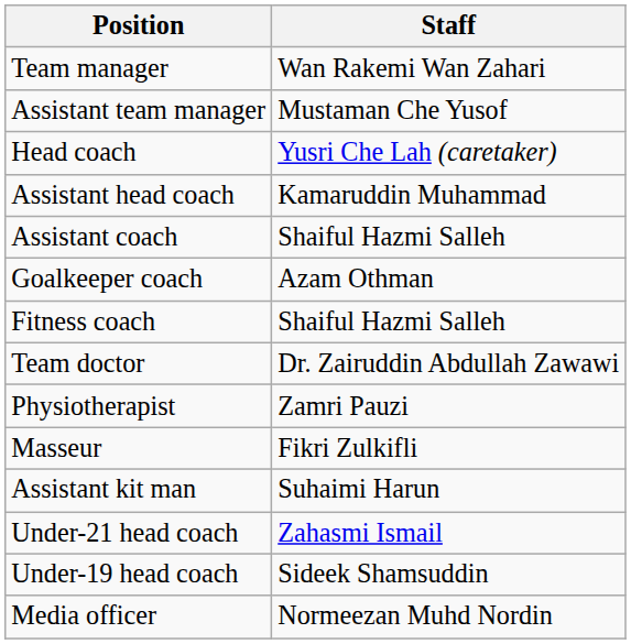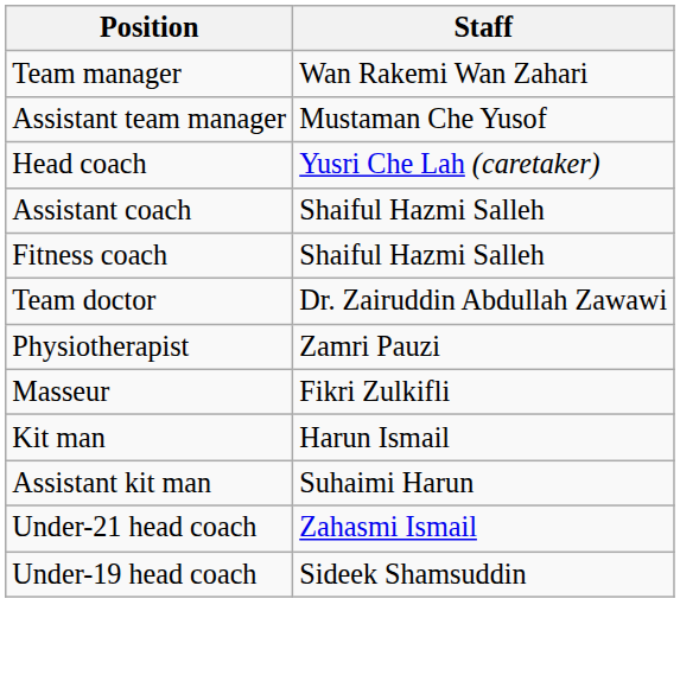- row: Assistant head coach | Kamaruddin Muhammad
- row: Goalkeeper coach | Azam Othman
+ row: Kit man | Harun Ismail
- row: Media officer | Normeezan Muhd Nordin
